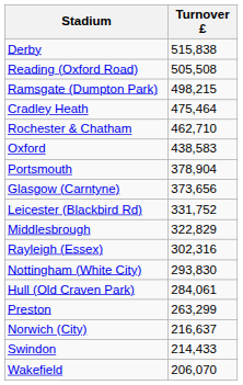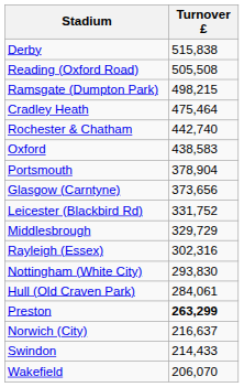Rochester & Chatham | Turnover £: 462,710 -> 442,740
Middlesbrough | Turnover £: 322,829 -> 329,729
Preston | Turnover £: normal -> bold
